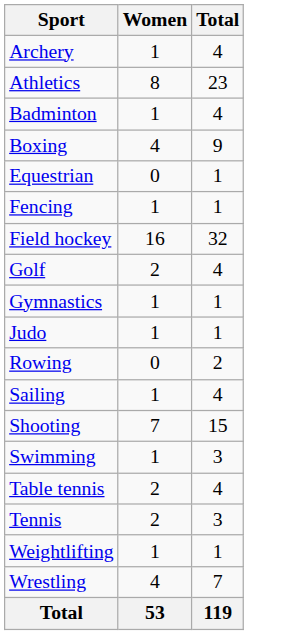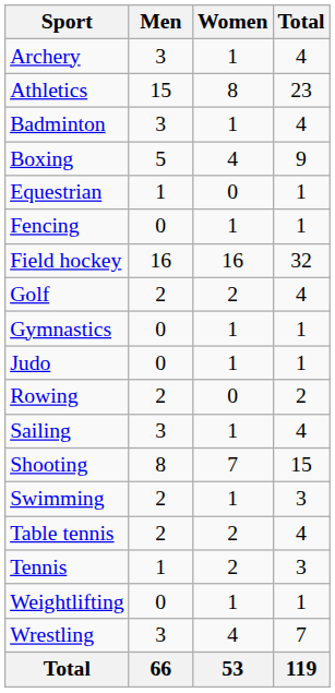+ column: Men | 3 | 15 | 3 | 5 | 1 | 0 | 16 | 2 | 0 | 0 | 2 | 3 | 8 | 2 | 2 | 1 | 0 | 3 | 66
